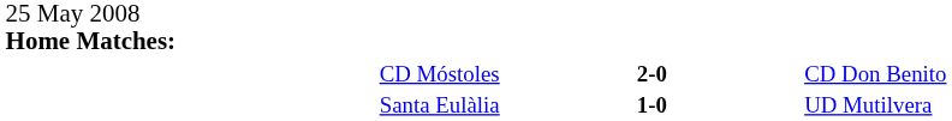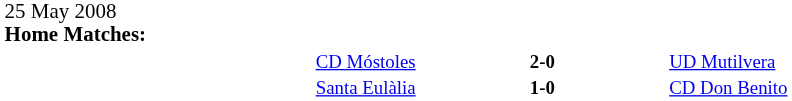CD Móstoles | column 3: CD Don Benito -> UD Mutilvera
Santa Eulàlia | column 3: UD Mutilvera -> CD Don Benito
